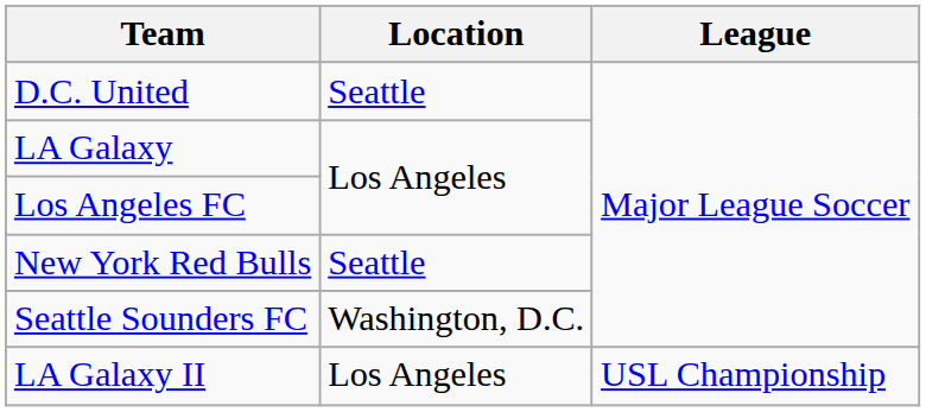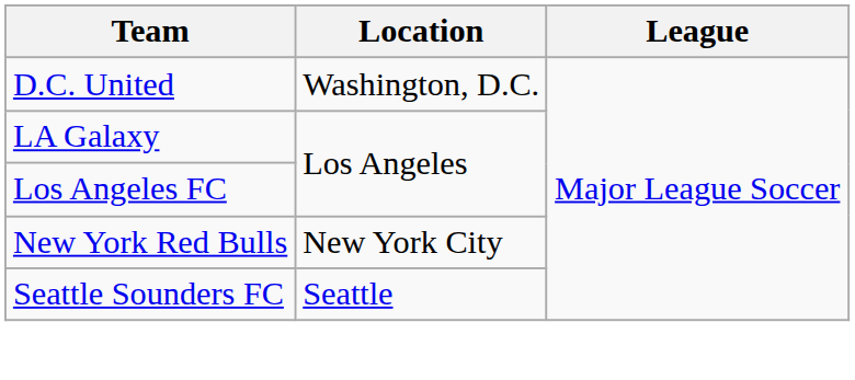D.C. United | Location: Seattle -> Washington, D.C.
New York Red Bulls | Location: Seattle -> New York City
Seattle Sounders FC | Location: Washington, D.C. -> Seattle
- row: LA Galaxy II | Los Angeles | USL Championship
